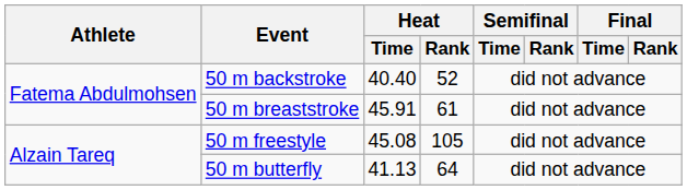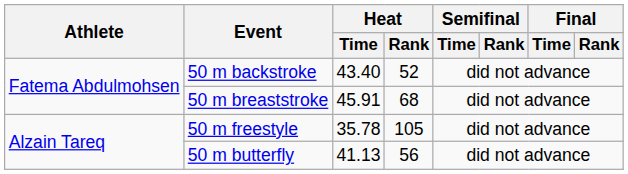50 m backstroke | Heat / Time: 40.40 -> 43.40
50 m breaststroke | Heat / Rank: 61 -> 68
50 m freestyle | Heat / Time: 45.08 -> 35.78
50 m butterfly | Heat / Rank: 64 -> 56
